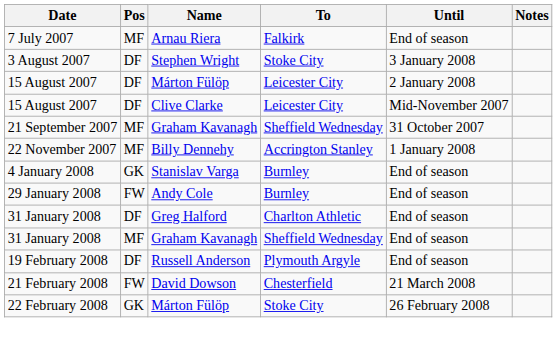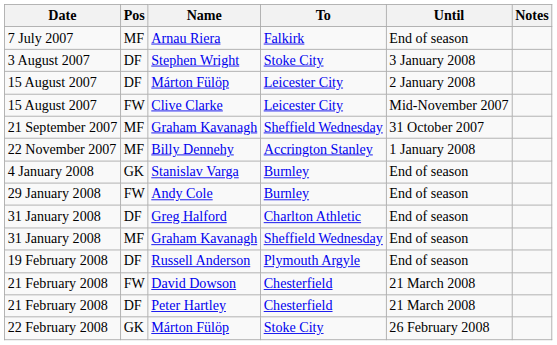Clive Clarke | Pos: DF -> FW
+ row: 21 February 2008 | DF | Peter Hartley | Chesterfield | 21 March 2008
